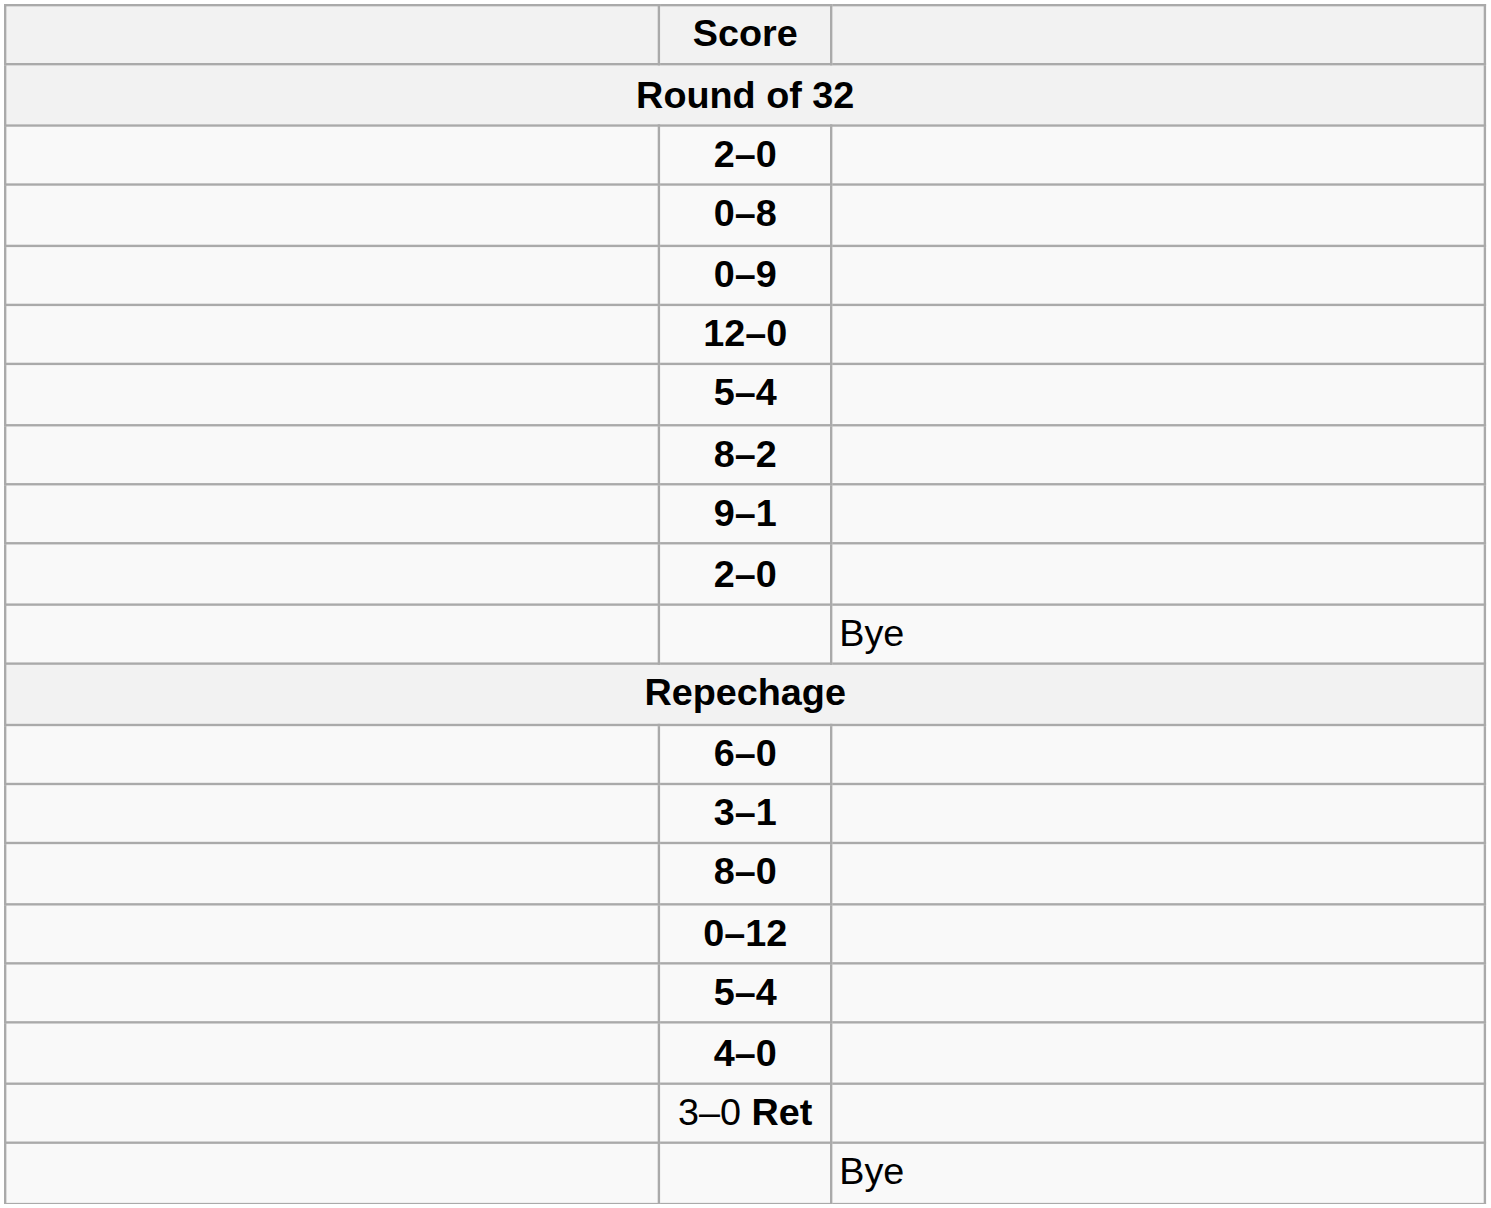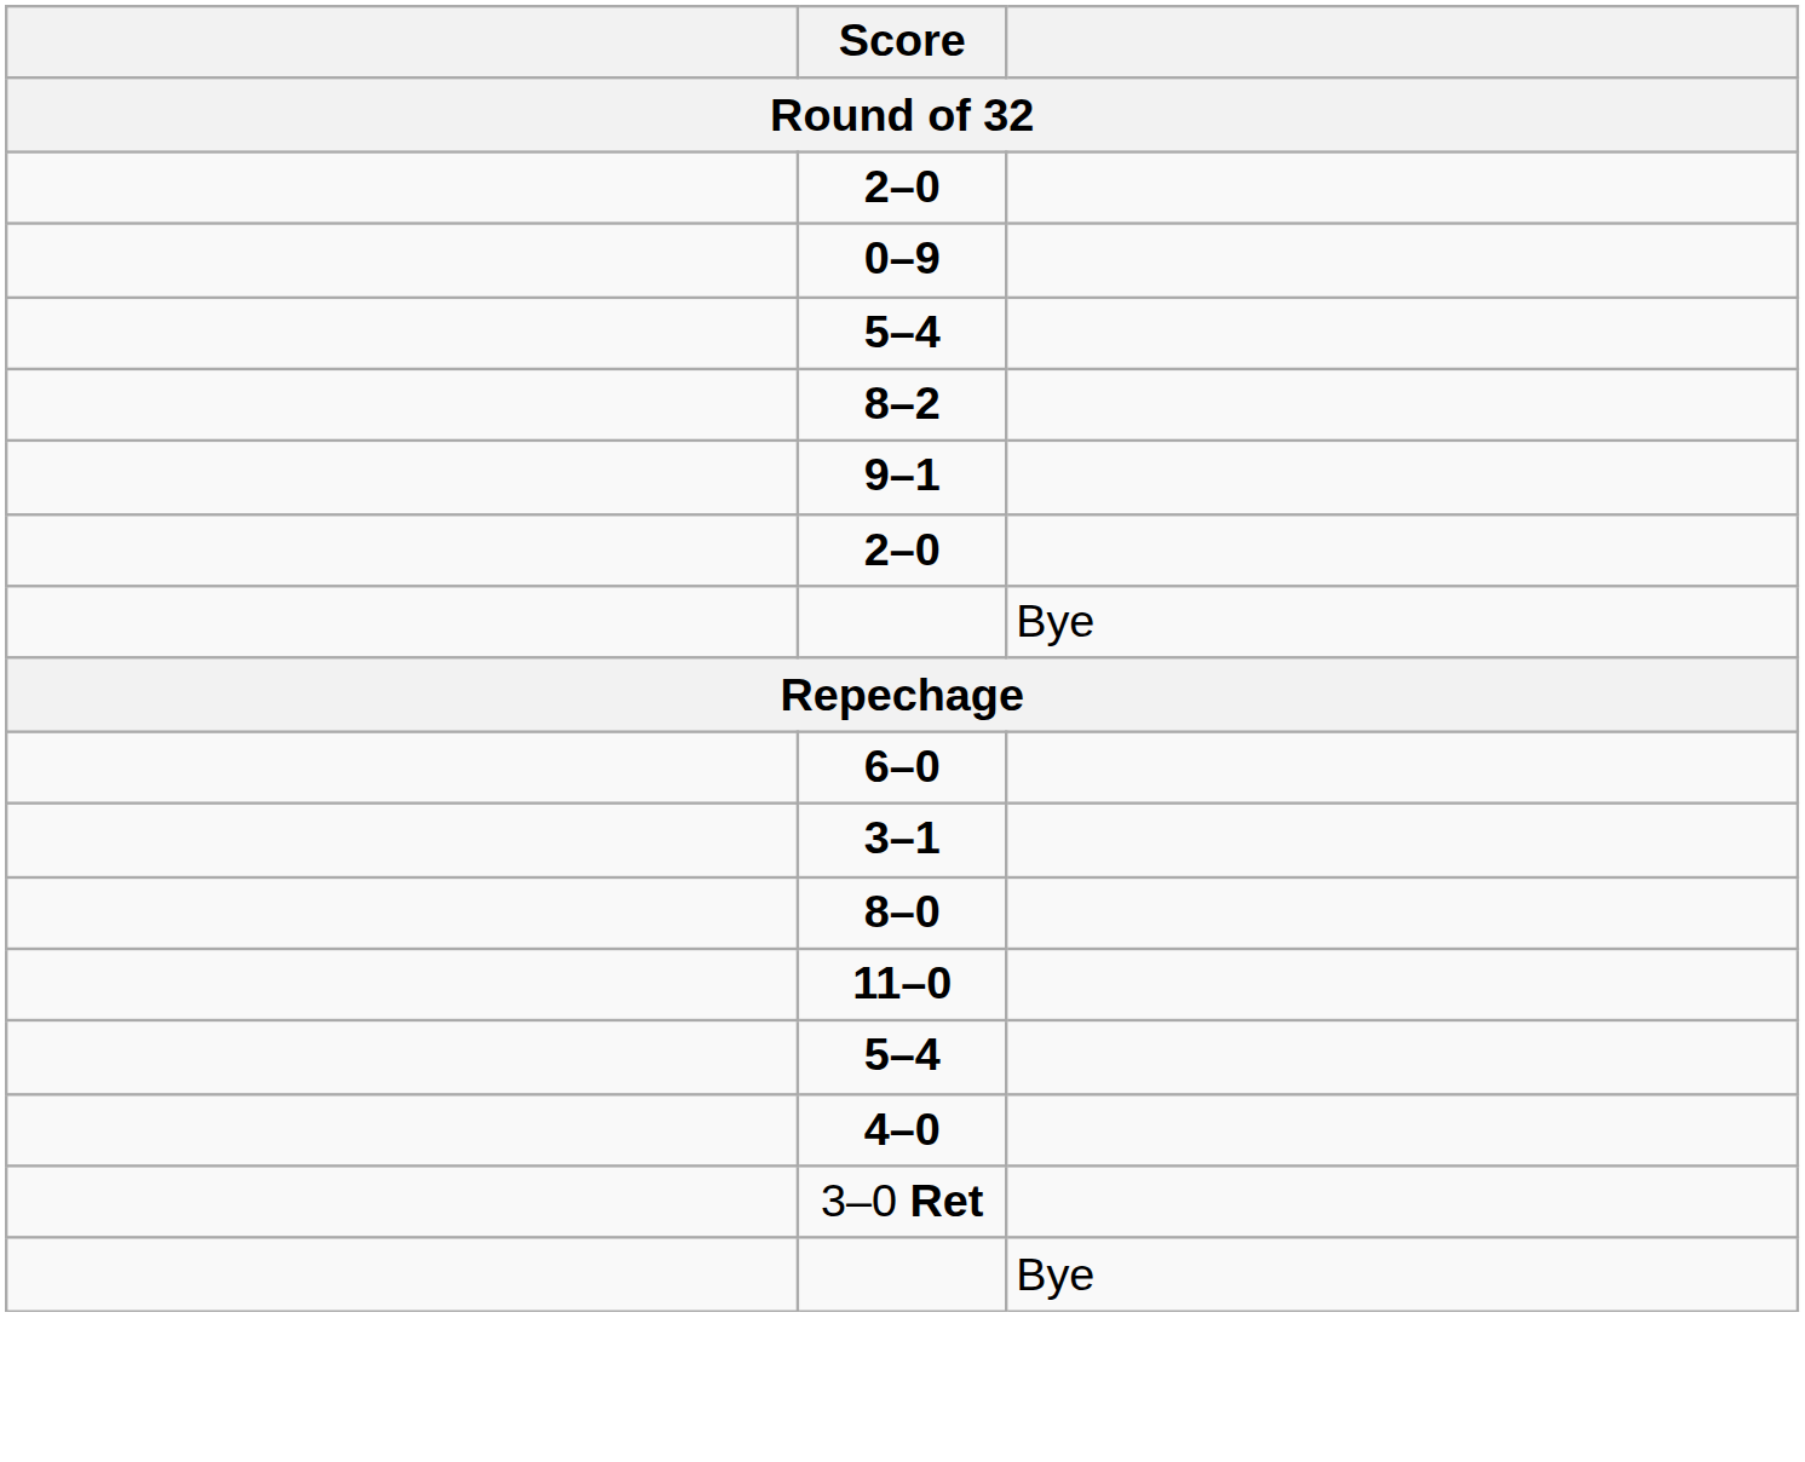- row: 0–8
- row: 12–0
- row: 0–12
+ row: 11–0
